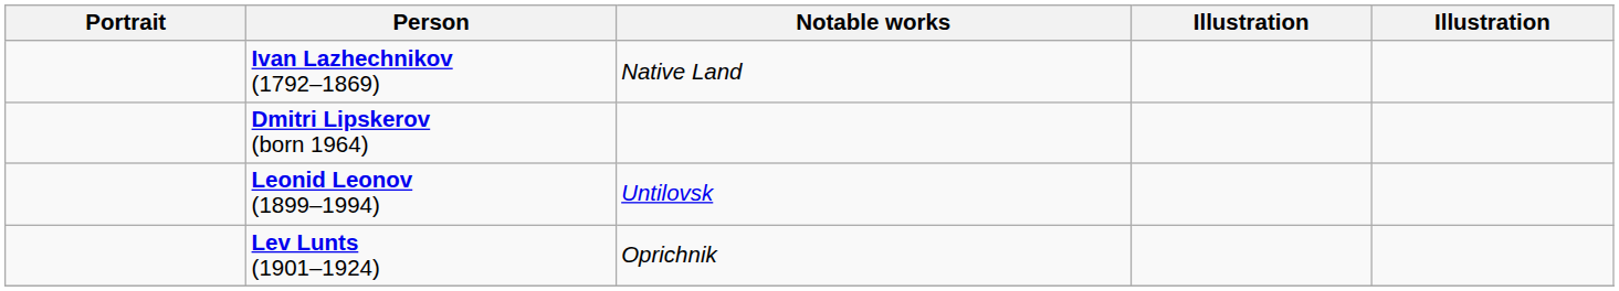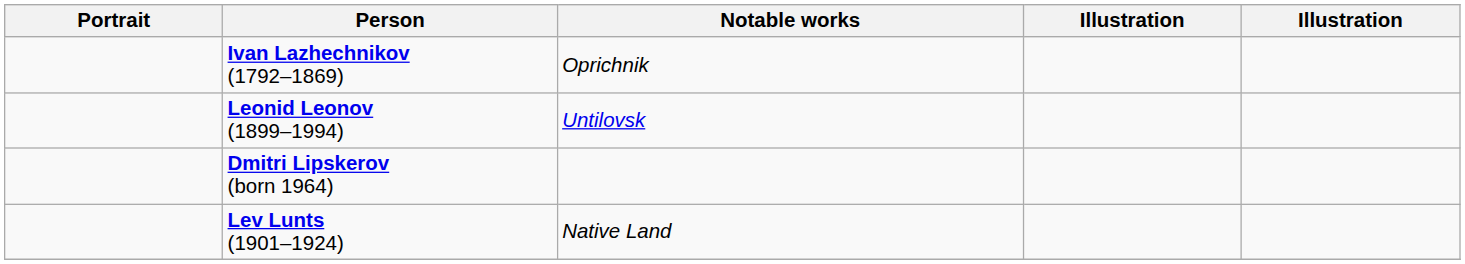Ivan Lazhechnikov (1792–1869) | Notable works: Native Land -> Oprichnik
rows swapped: Leonid Leonov (1899–1994) <-> Dmitri Lipskerov (born 1964)
Lev Lunts (1901–1924) | Notable works: Oprichnik -> Native Land
